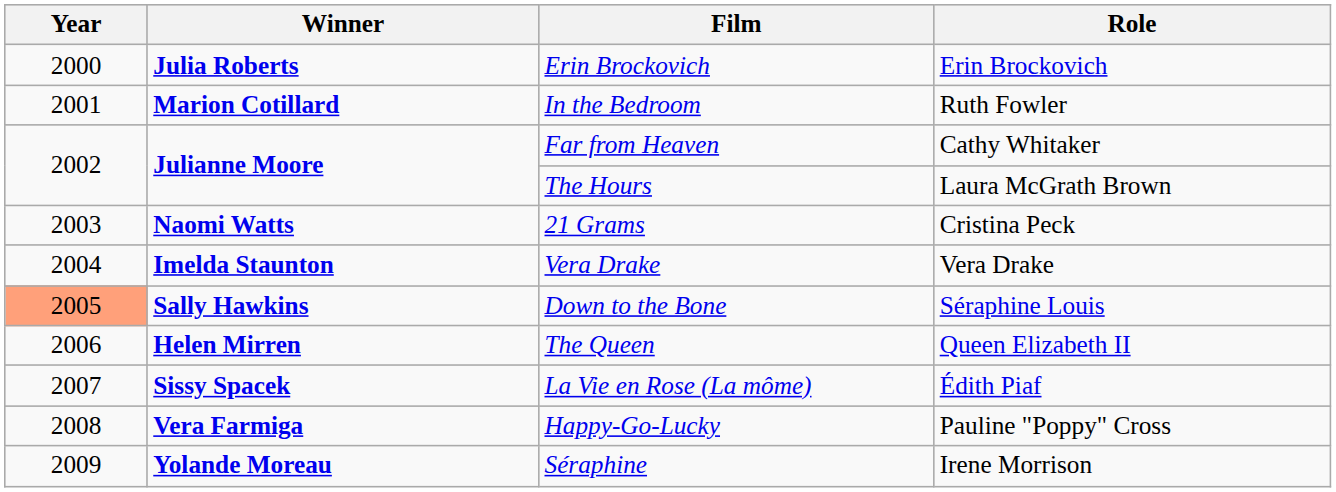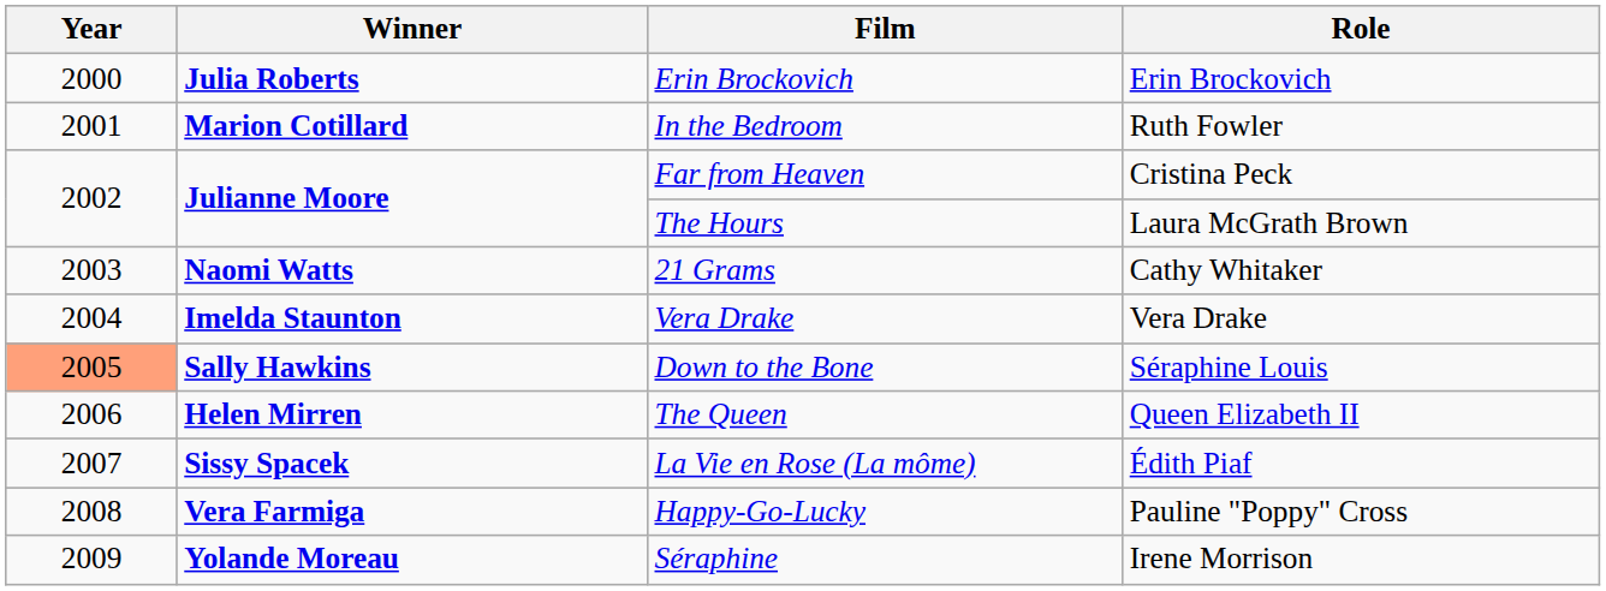Far from Heaven | Role: Cathy Whitaker -> Cristina Peck
21 Grams | Role: Cristina Peck -> Cathy Whitaker
